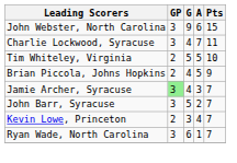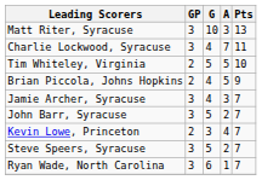- row: John Webster, North Carolina | 3 | 9 | 6 | 15
+ row: Matt Riter, Syracuse | 3 | 10 | 3 | 13
Jamie Archer, Syracuse | GP: lightgreen background -> no background
+ row: Steve Speers, Syracuse | 3 | 5 | 2 | 7
